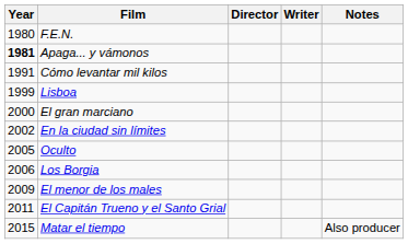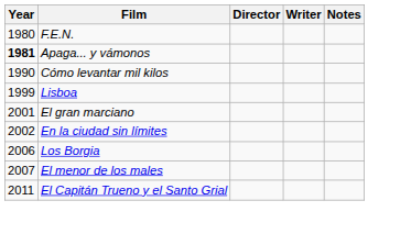Cómo levantar mil kilos | Year: 1991 -> 1990
El gran marciano | Year: 2000 -> 2001
- row: 2005 | Oculto
El menor de los males | Year: 2009 -> 2007
- row: 2015 | Matar el tiempo | Also producer
